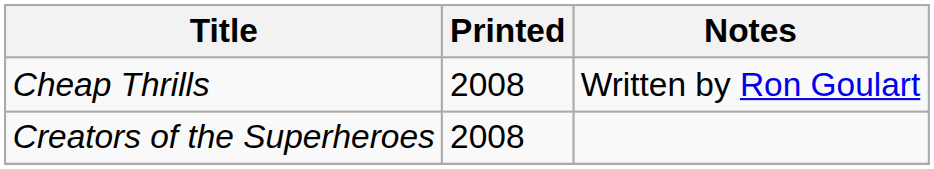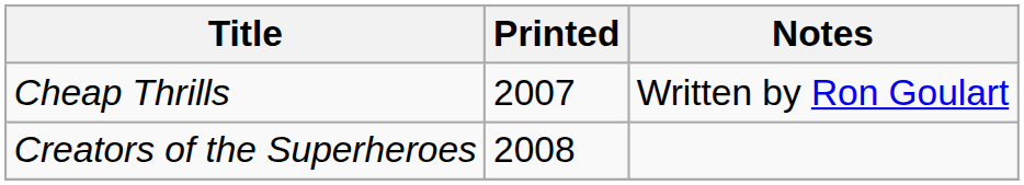Cheap Thrills | Printed: 2008 -> 2007
